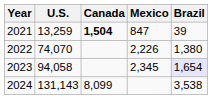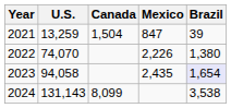2021 | Canada: bold -> normal
2023 | Mexico: 2,345 -> 2,435
